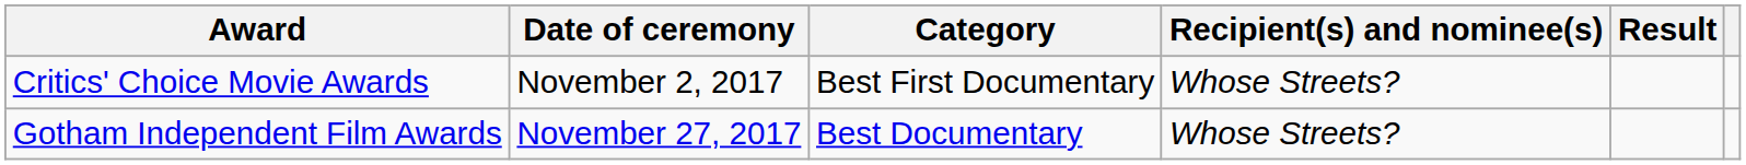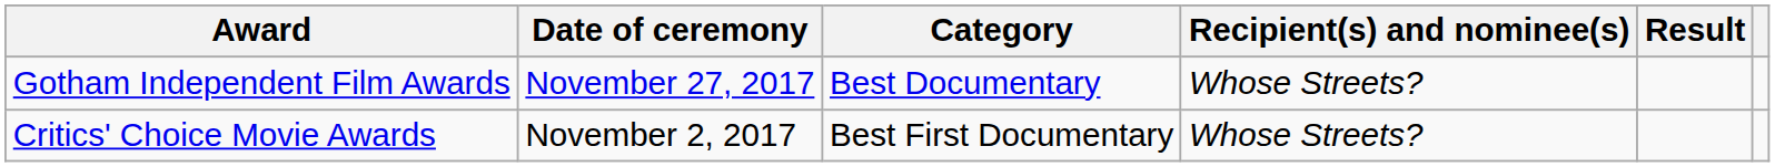rows swapped: Gotham Independent Film Awards <-> Critics' Choice Movie Awards
